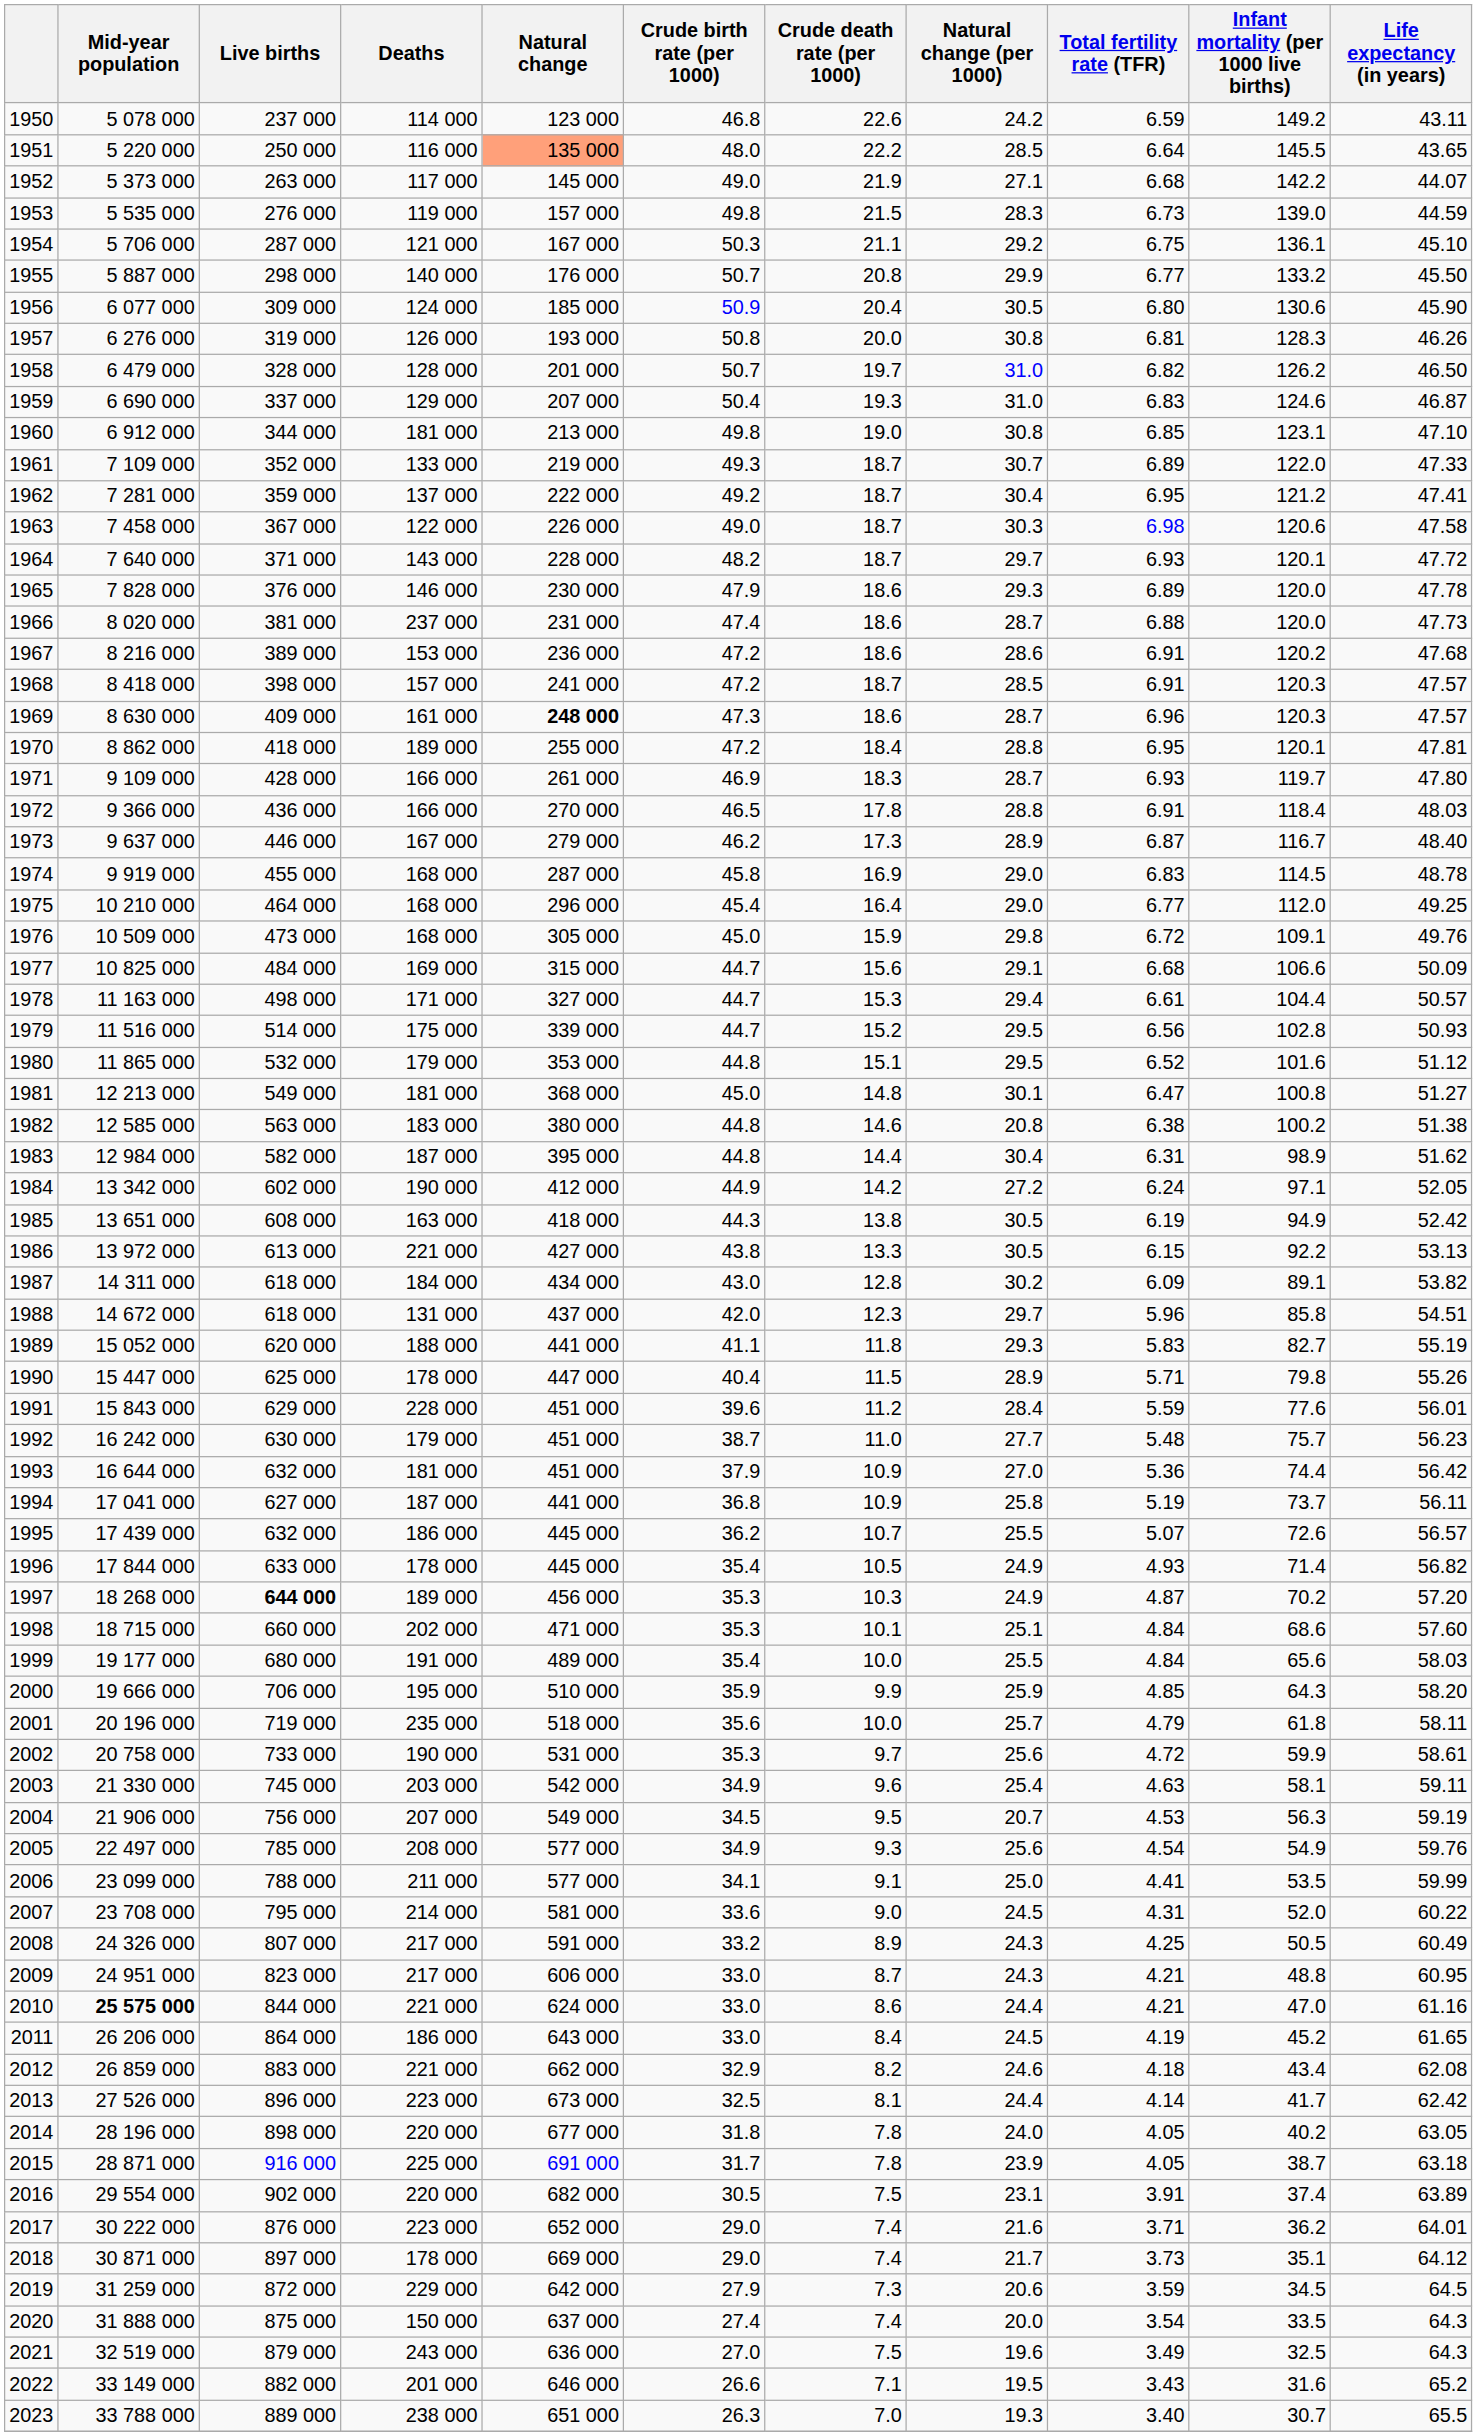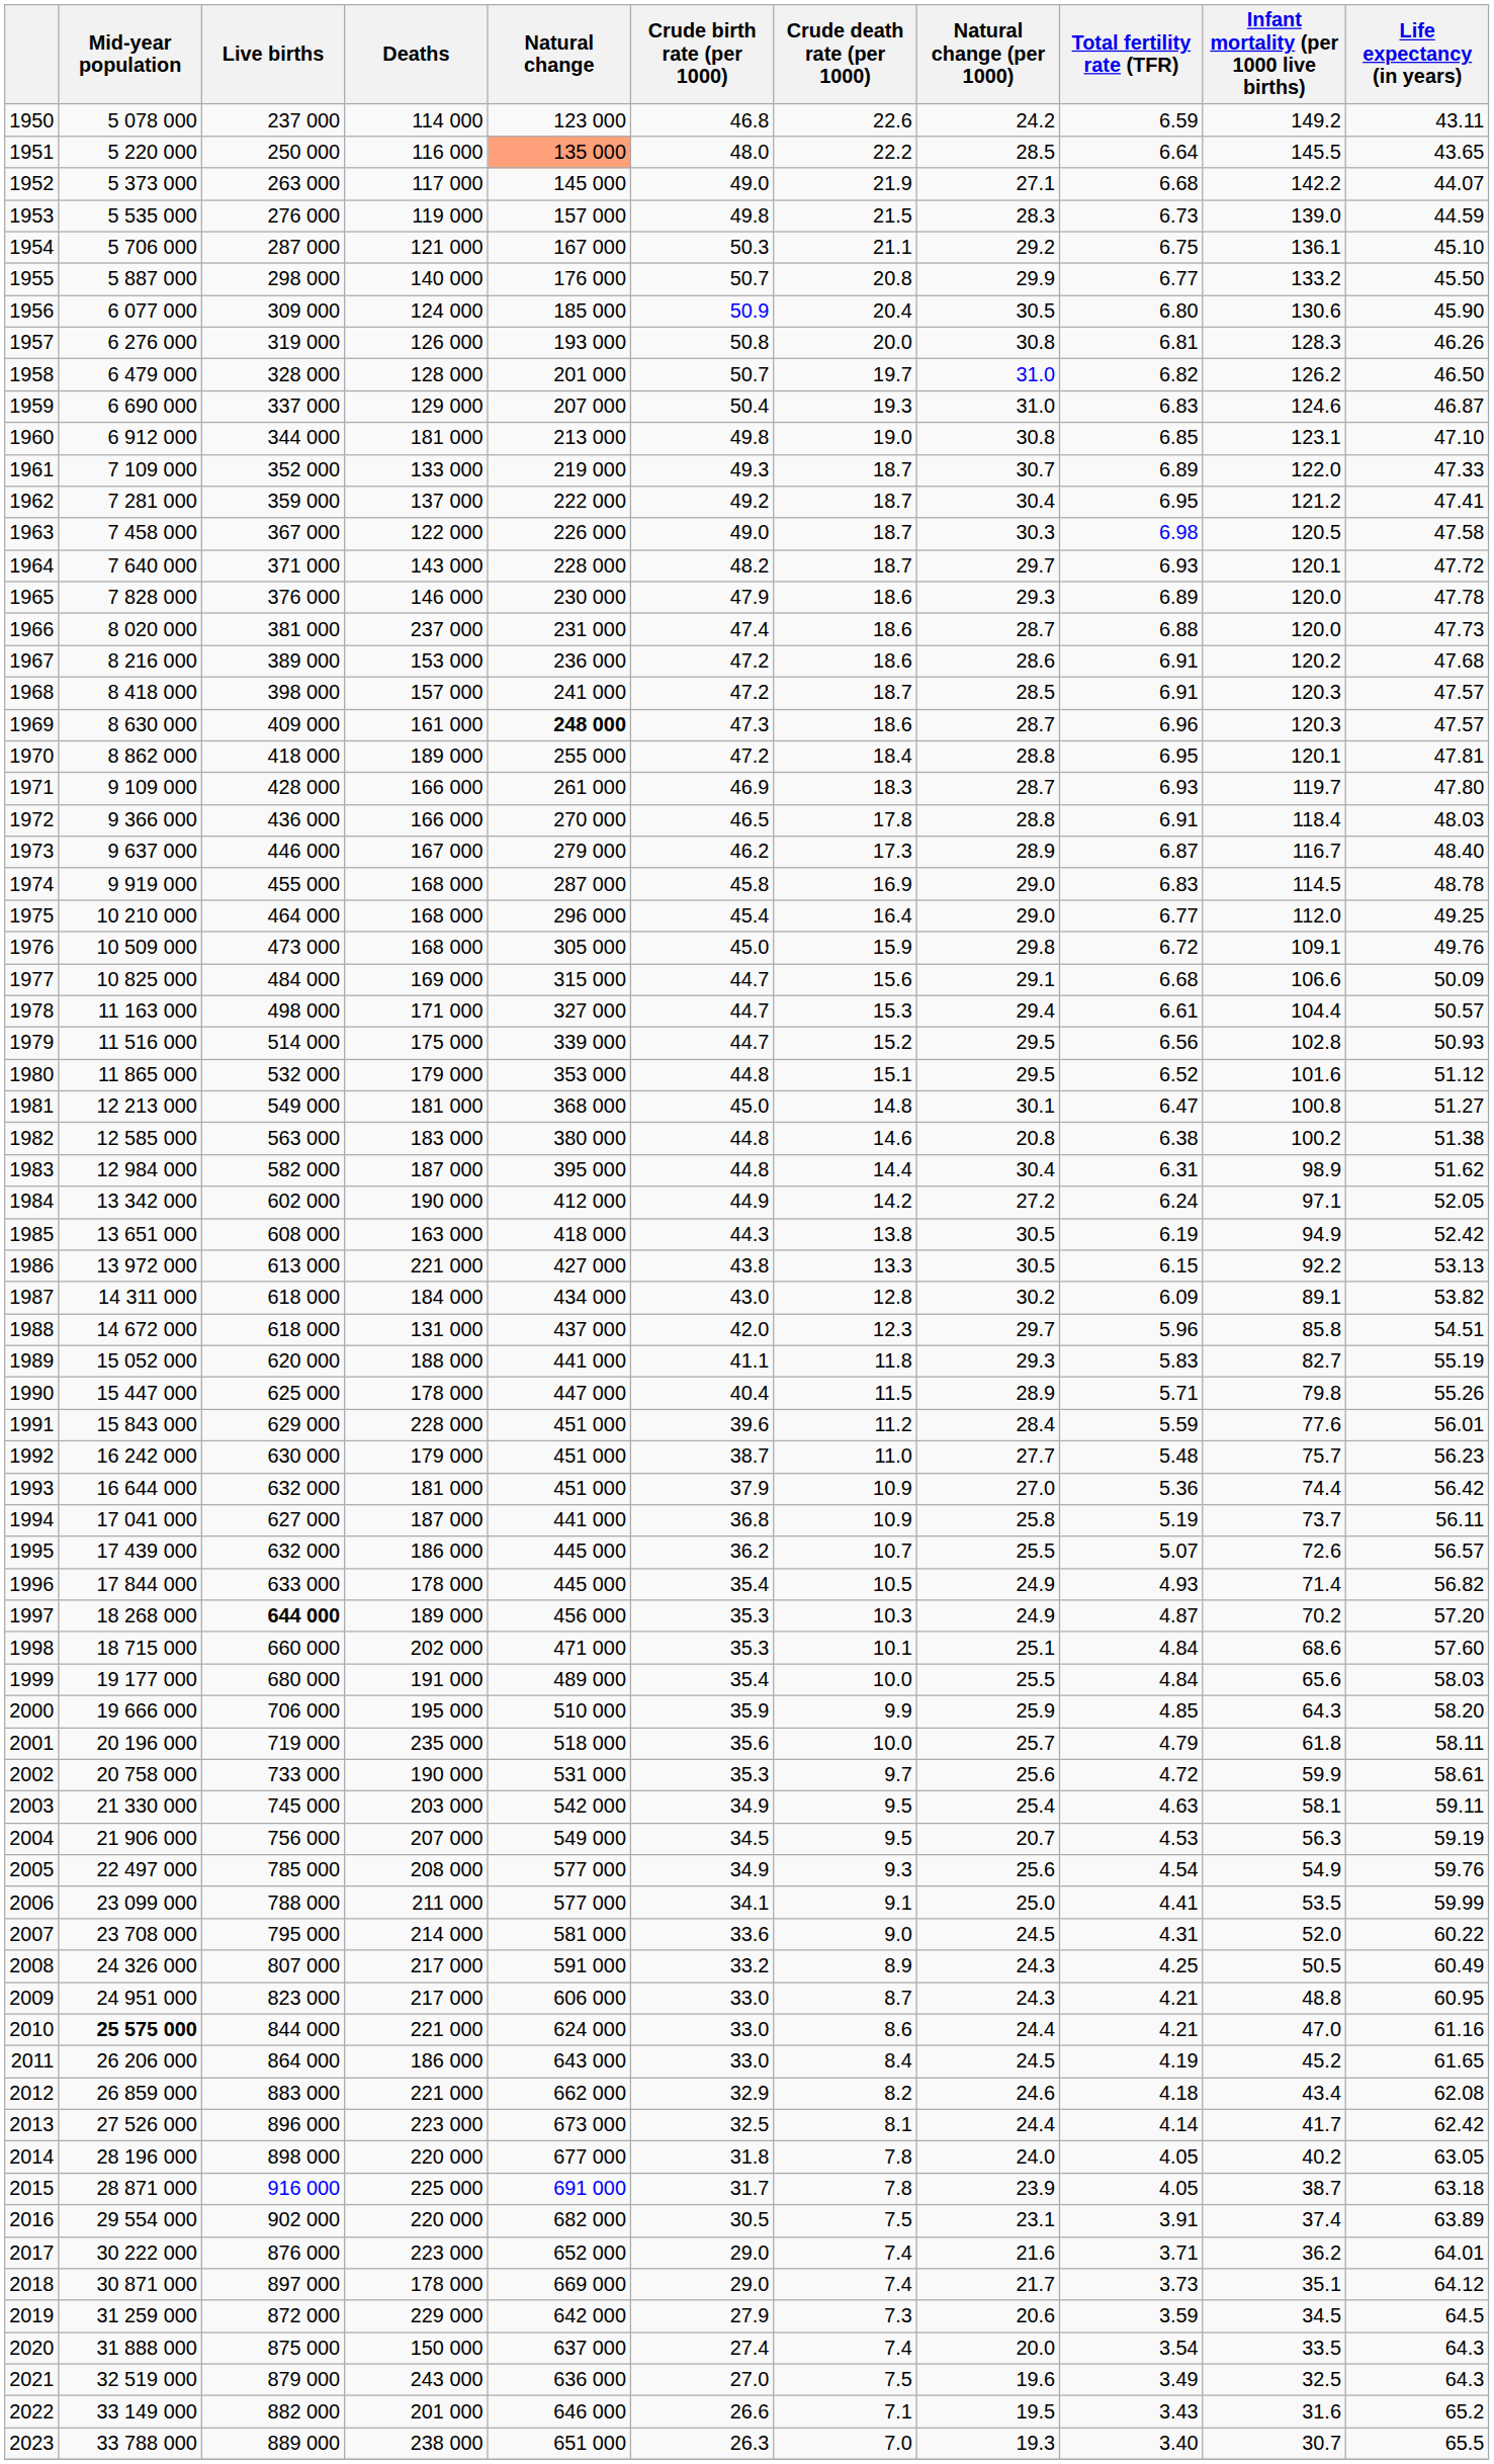1963 | Infant mortality (per 1000 live births): 120.6 -> 120.5
2003 | Crude death rate (per 1000): 9.6 -> 9.5
